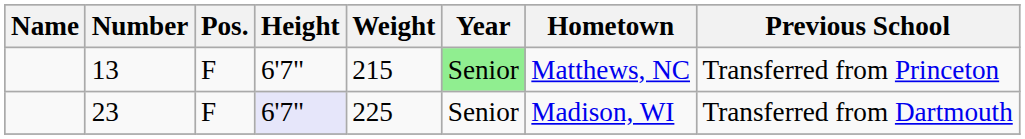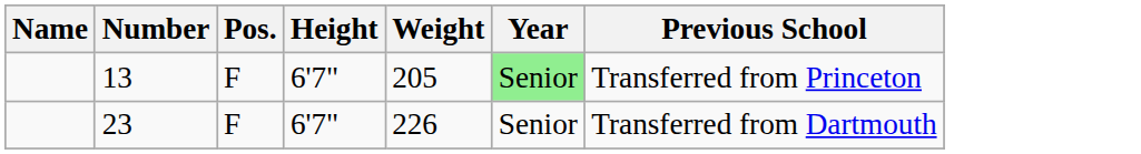- column: Hometown | Matthews, NC | Madison, WI
13 | Weight: 215 -> 205
23 | Height: lavender background -> no background
23 | Weight: 225 -> 226
